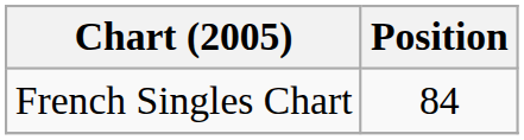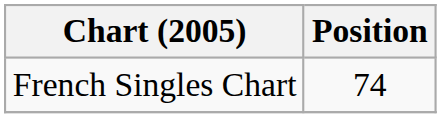French Singles Chart | Position: 84 -> 74
